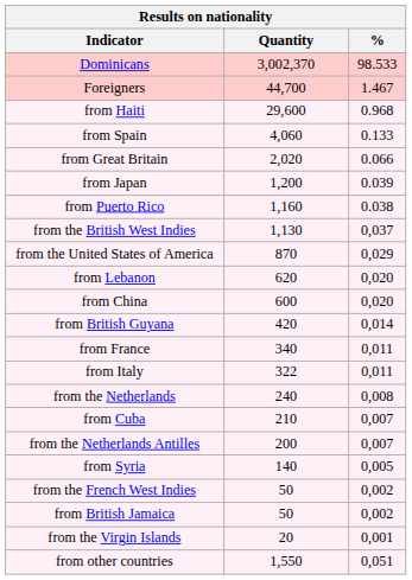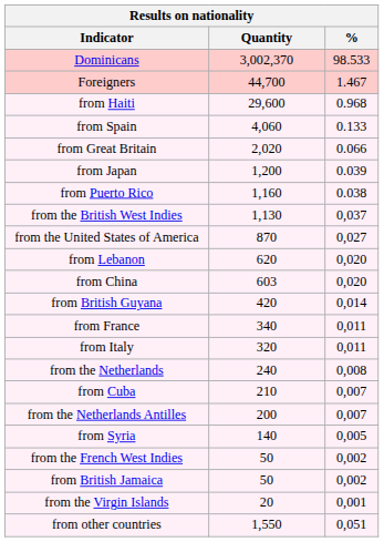from the United States of America | %: 0,029 -> 0,027
from China | Quantity: 600 -> 603
from Italy | Quantity: 322 -> 320
